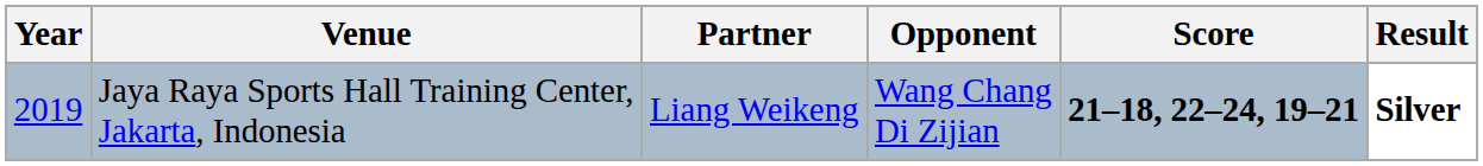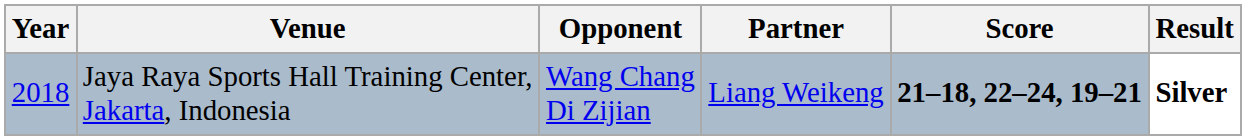columns swapped: Partner <-> Opponent
Jaya Raya Sports Hall Training Center, Jakarta, Indonesia | Year: 2019 -> 2018
